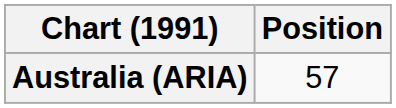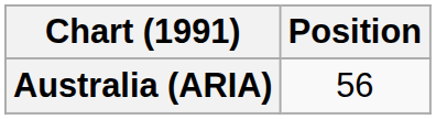Australia (ARIA) | Position: 57 -> 56
